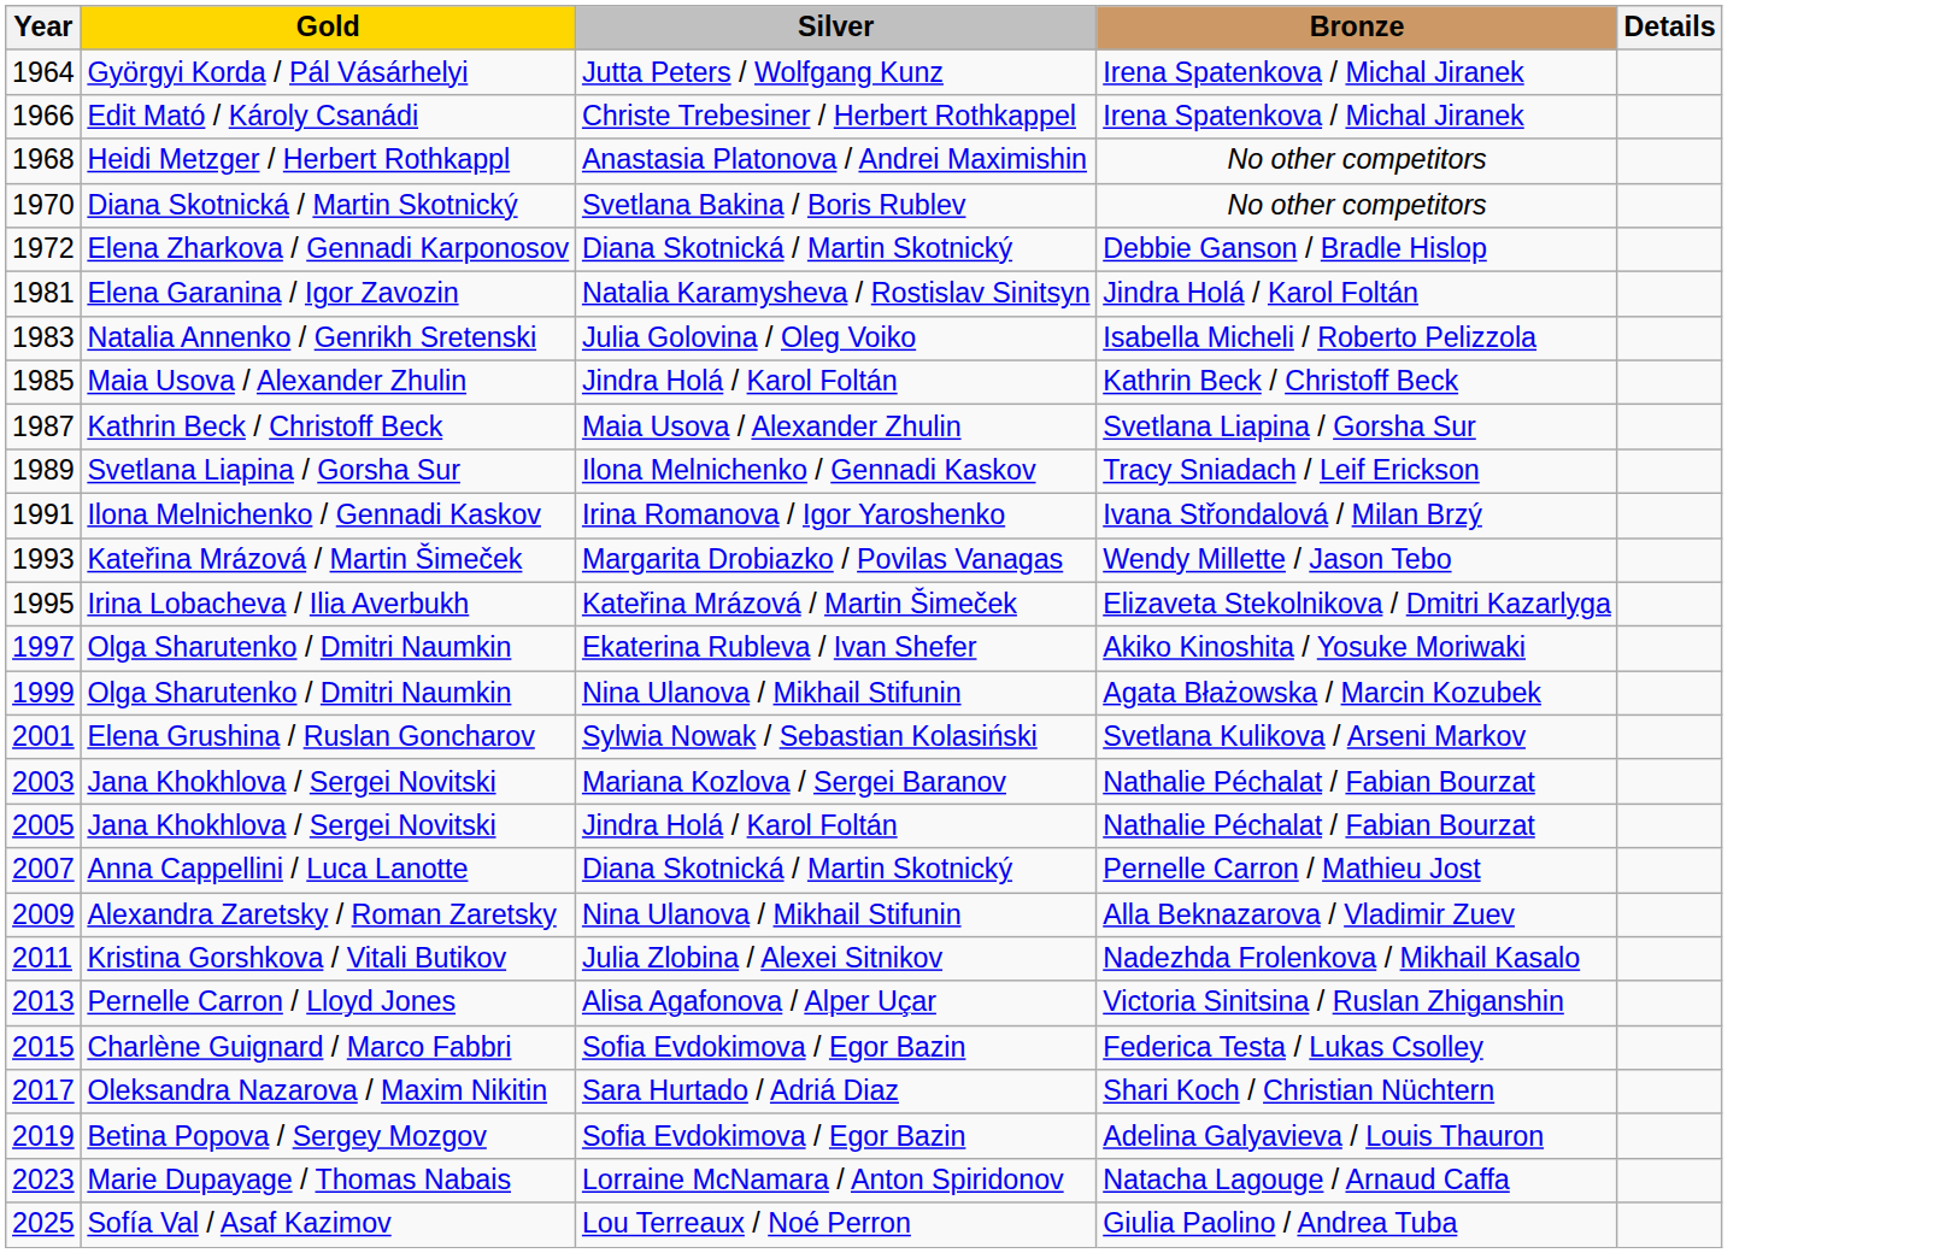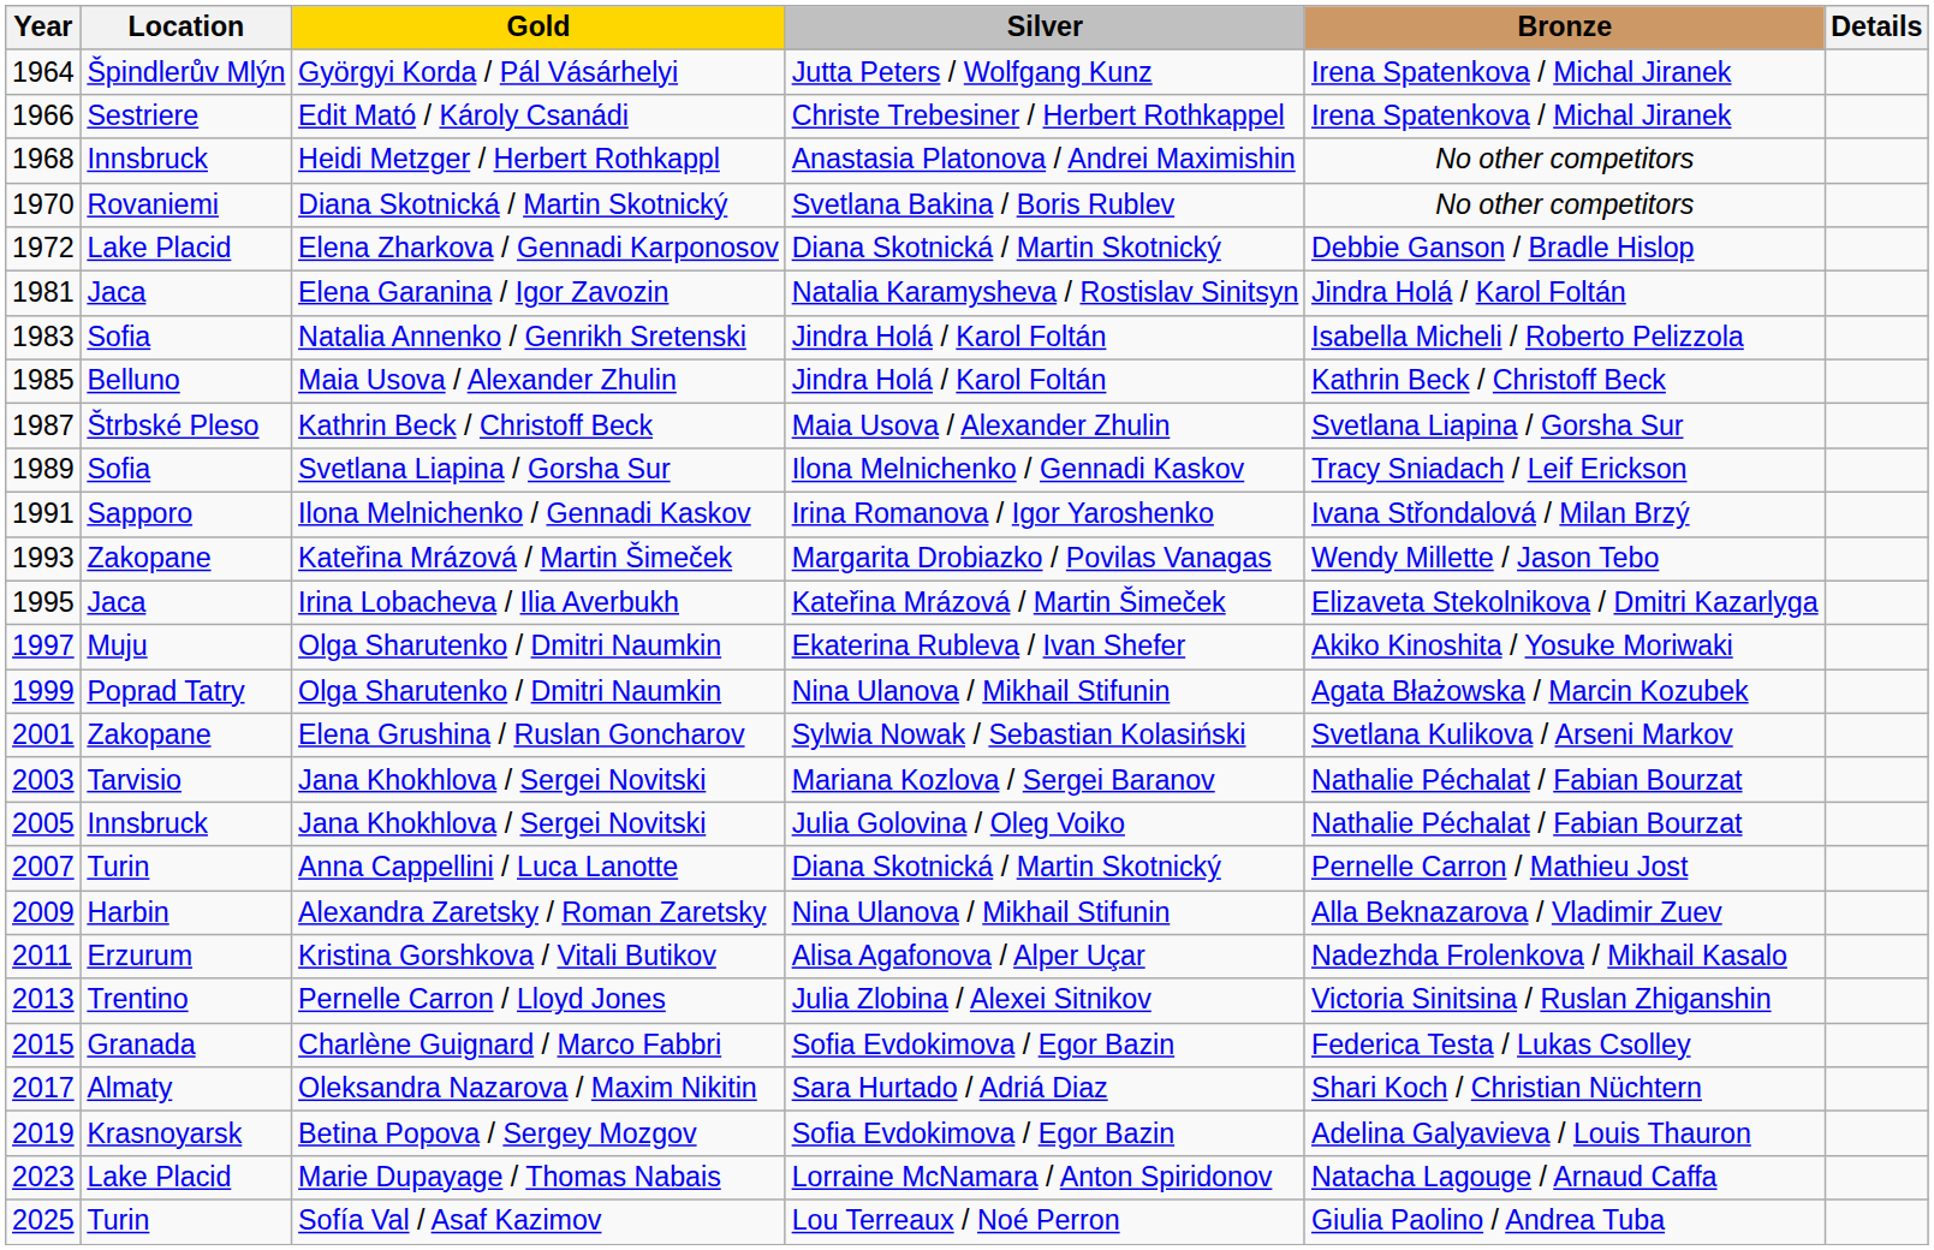+ column: Location | Špindlerův Mlýn | Sestriere | Innsbruck | Rovaniemi | Lake Placid | Jaca | Sofia | Belluno | Štrbské Pleso | Sofia | Sapporo | Zakopane | Jaca | Muju | Poprad Tatry | Zakopane | Tarvisio | Innsbruck | Turin | Harbin | Erzurum | Trentino | Granada | Almaty | Krasnoyarsk | Lake Placid | Turin
Natalia Annenko / Genrikh Sretenski | Silver: Julia Golovina / Oleg Voiko -> Jindra Holá / Karol Foltán
2005 / Jana Khokhlova / Sergei Novitski | Silver: Jindra Holá / Karol Foltán -> Julia Golovina / Oleg Voiko
Kristina Gorshkova / Vitali Butikov | Silver: Julia Zlobina / Alexei Sitnikov -> Alisa Agafonova / Alper Uçar
Pernelle Carron / Lloyd Jones | Silver: Alisa Agafonova / Alper Uçar -> Julia Zlobina / Alexei Sitnikov
